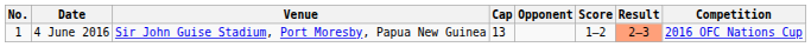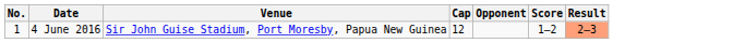- column: Competition | 2016 OFC Nations Cup
4 June 2016 | Cap: 13 -> 12
